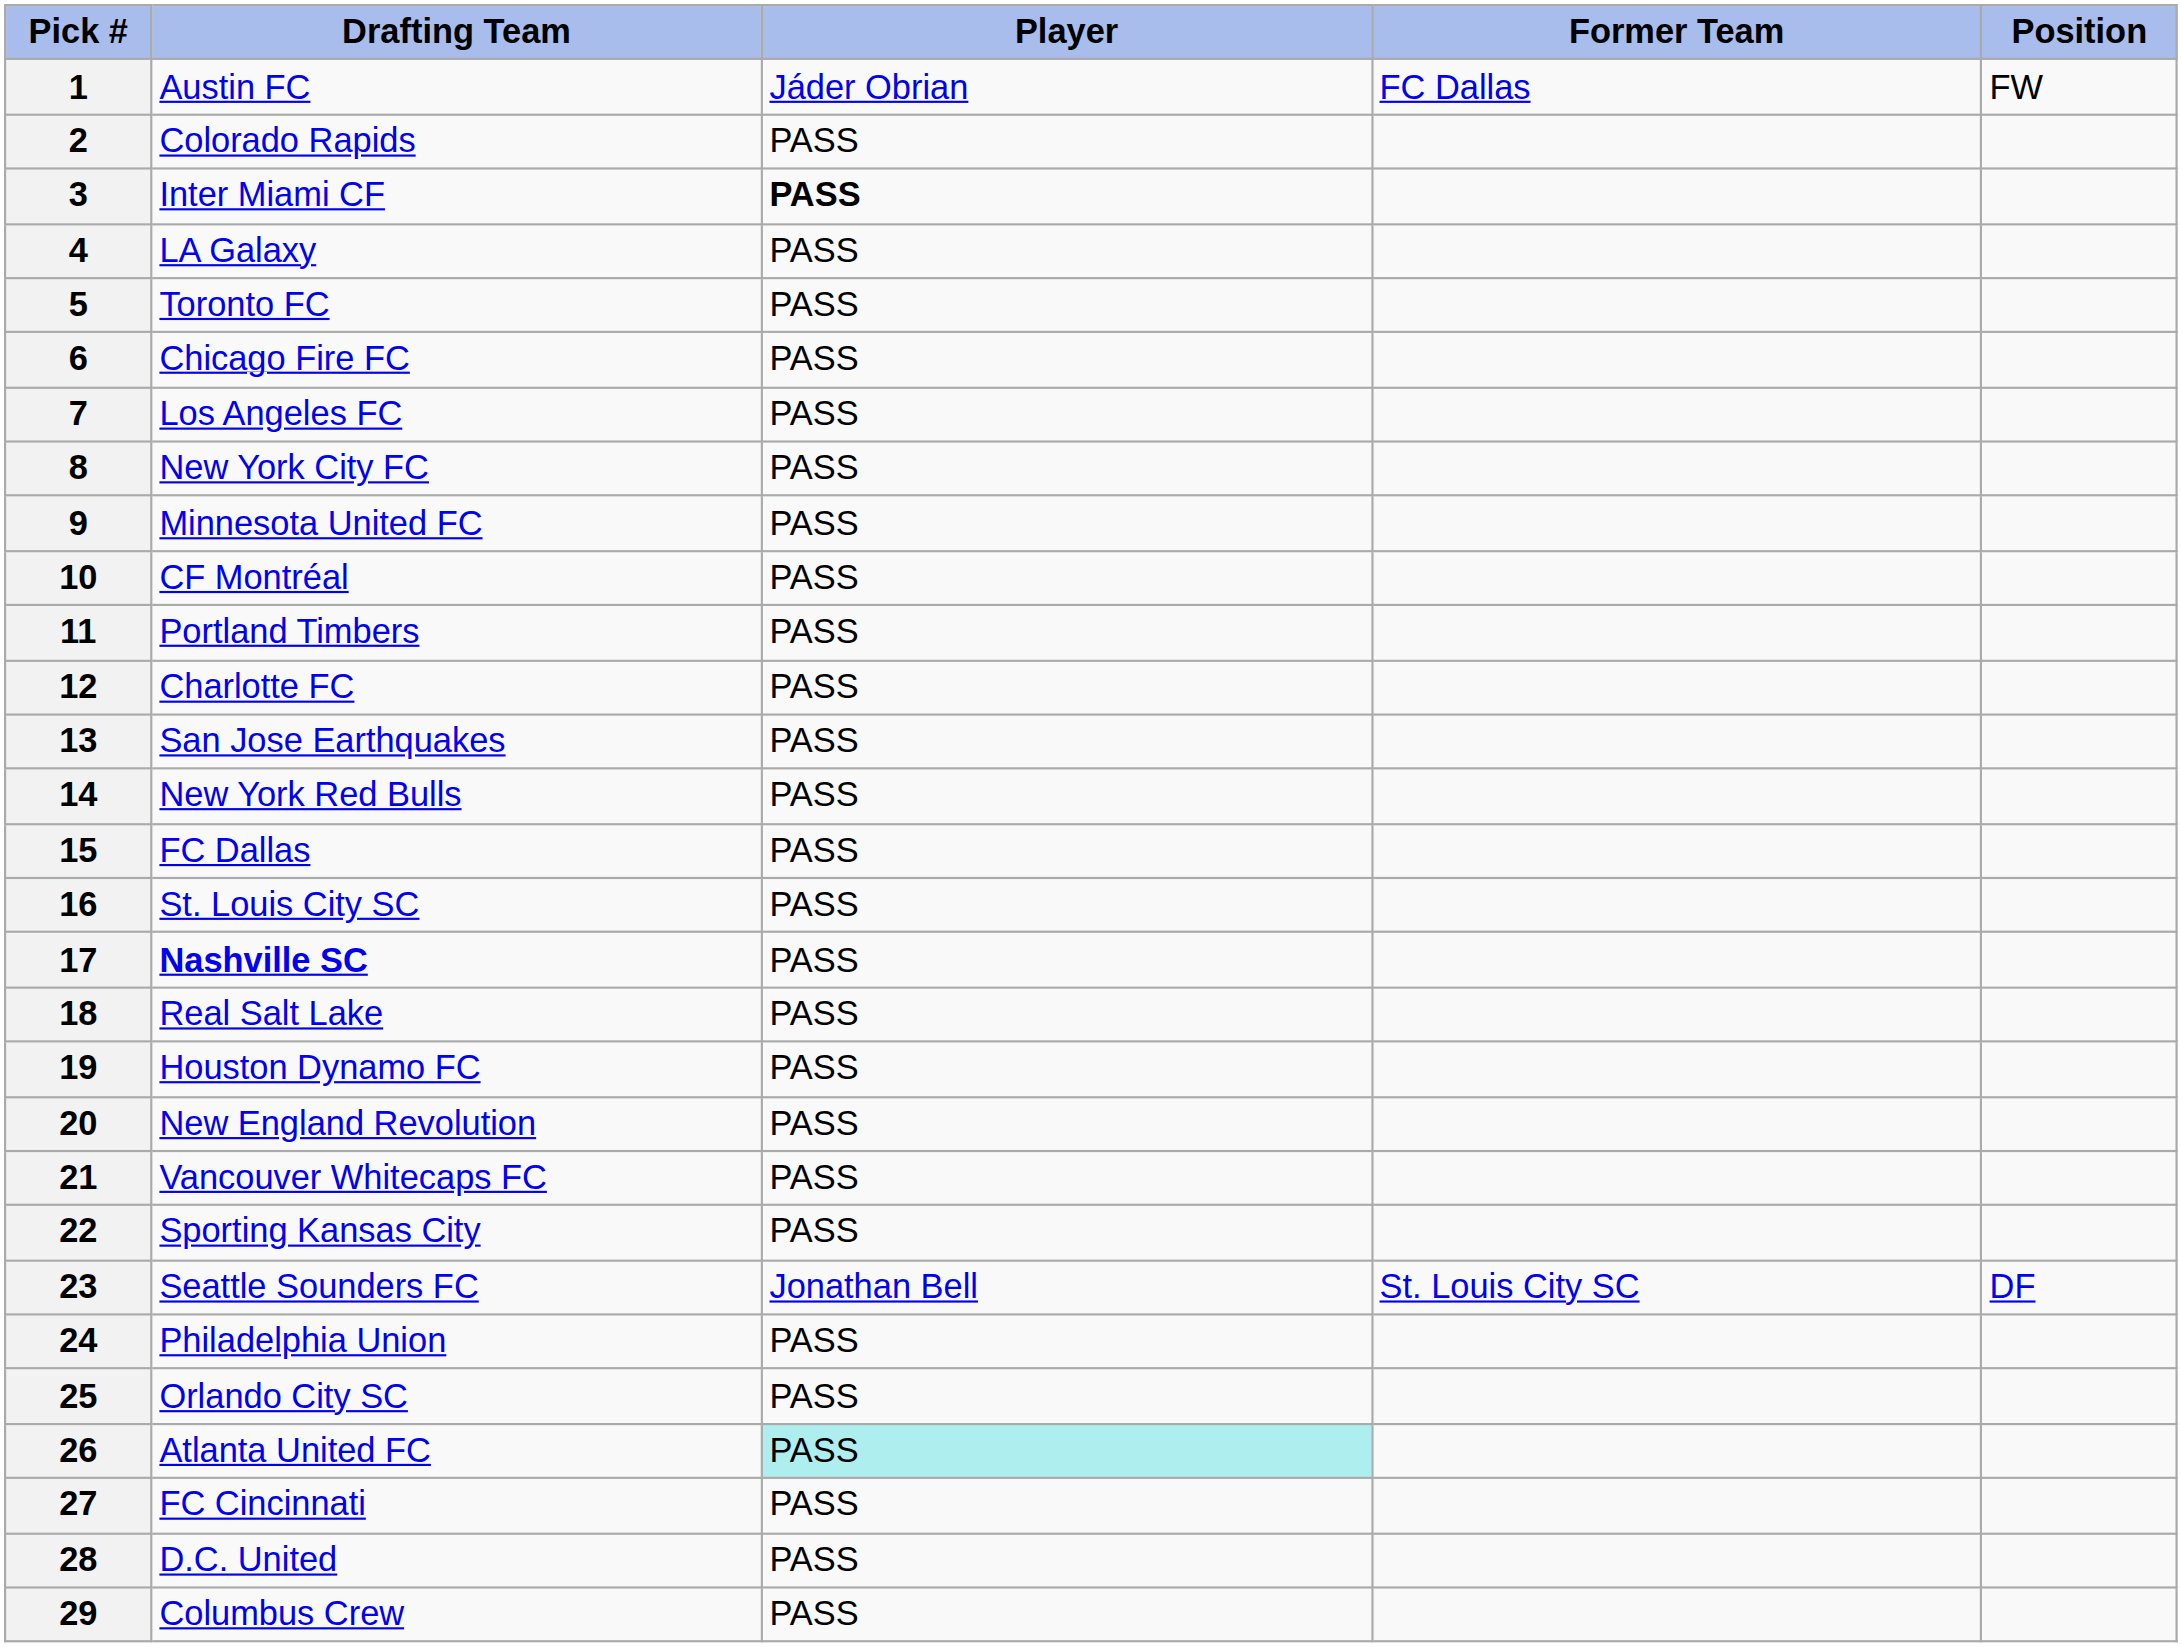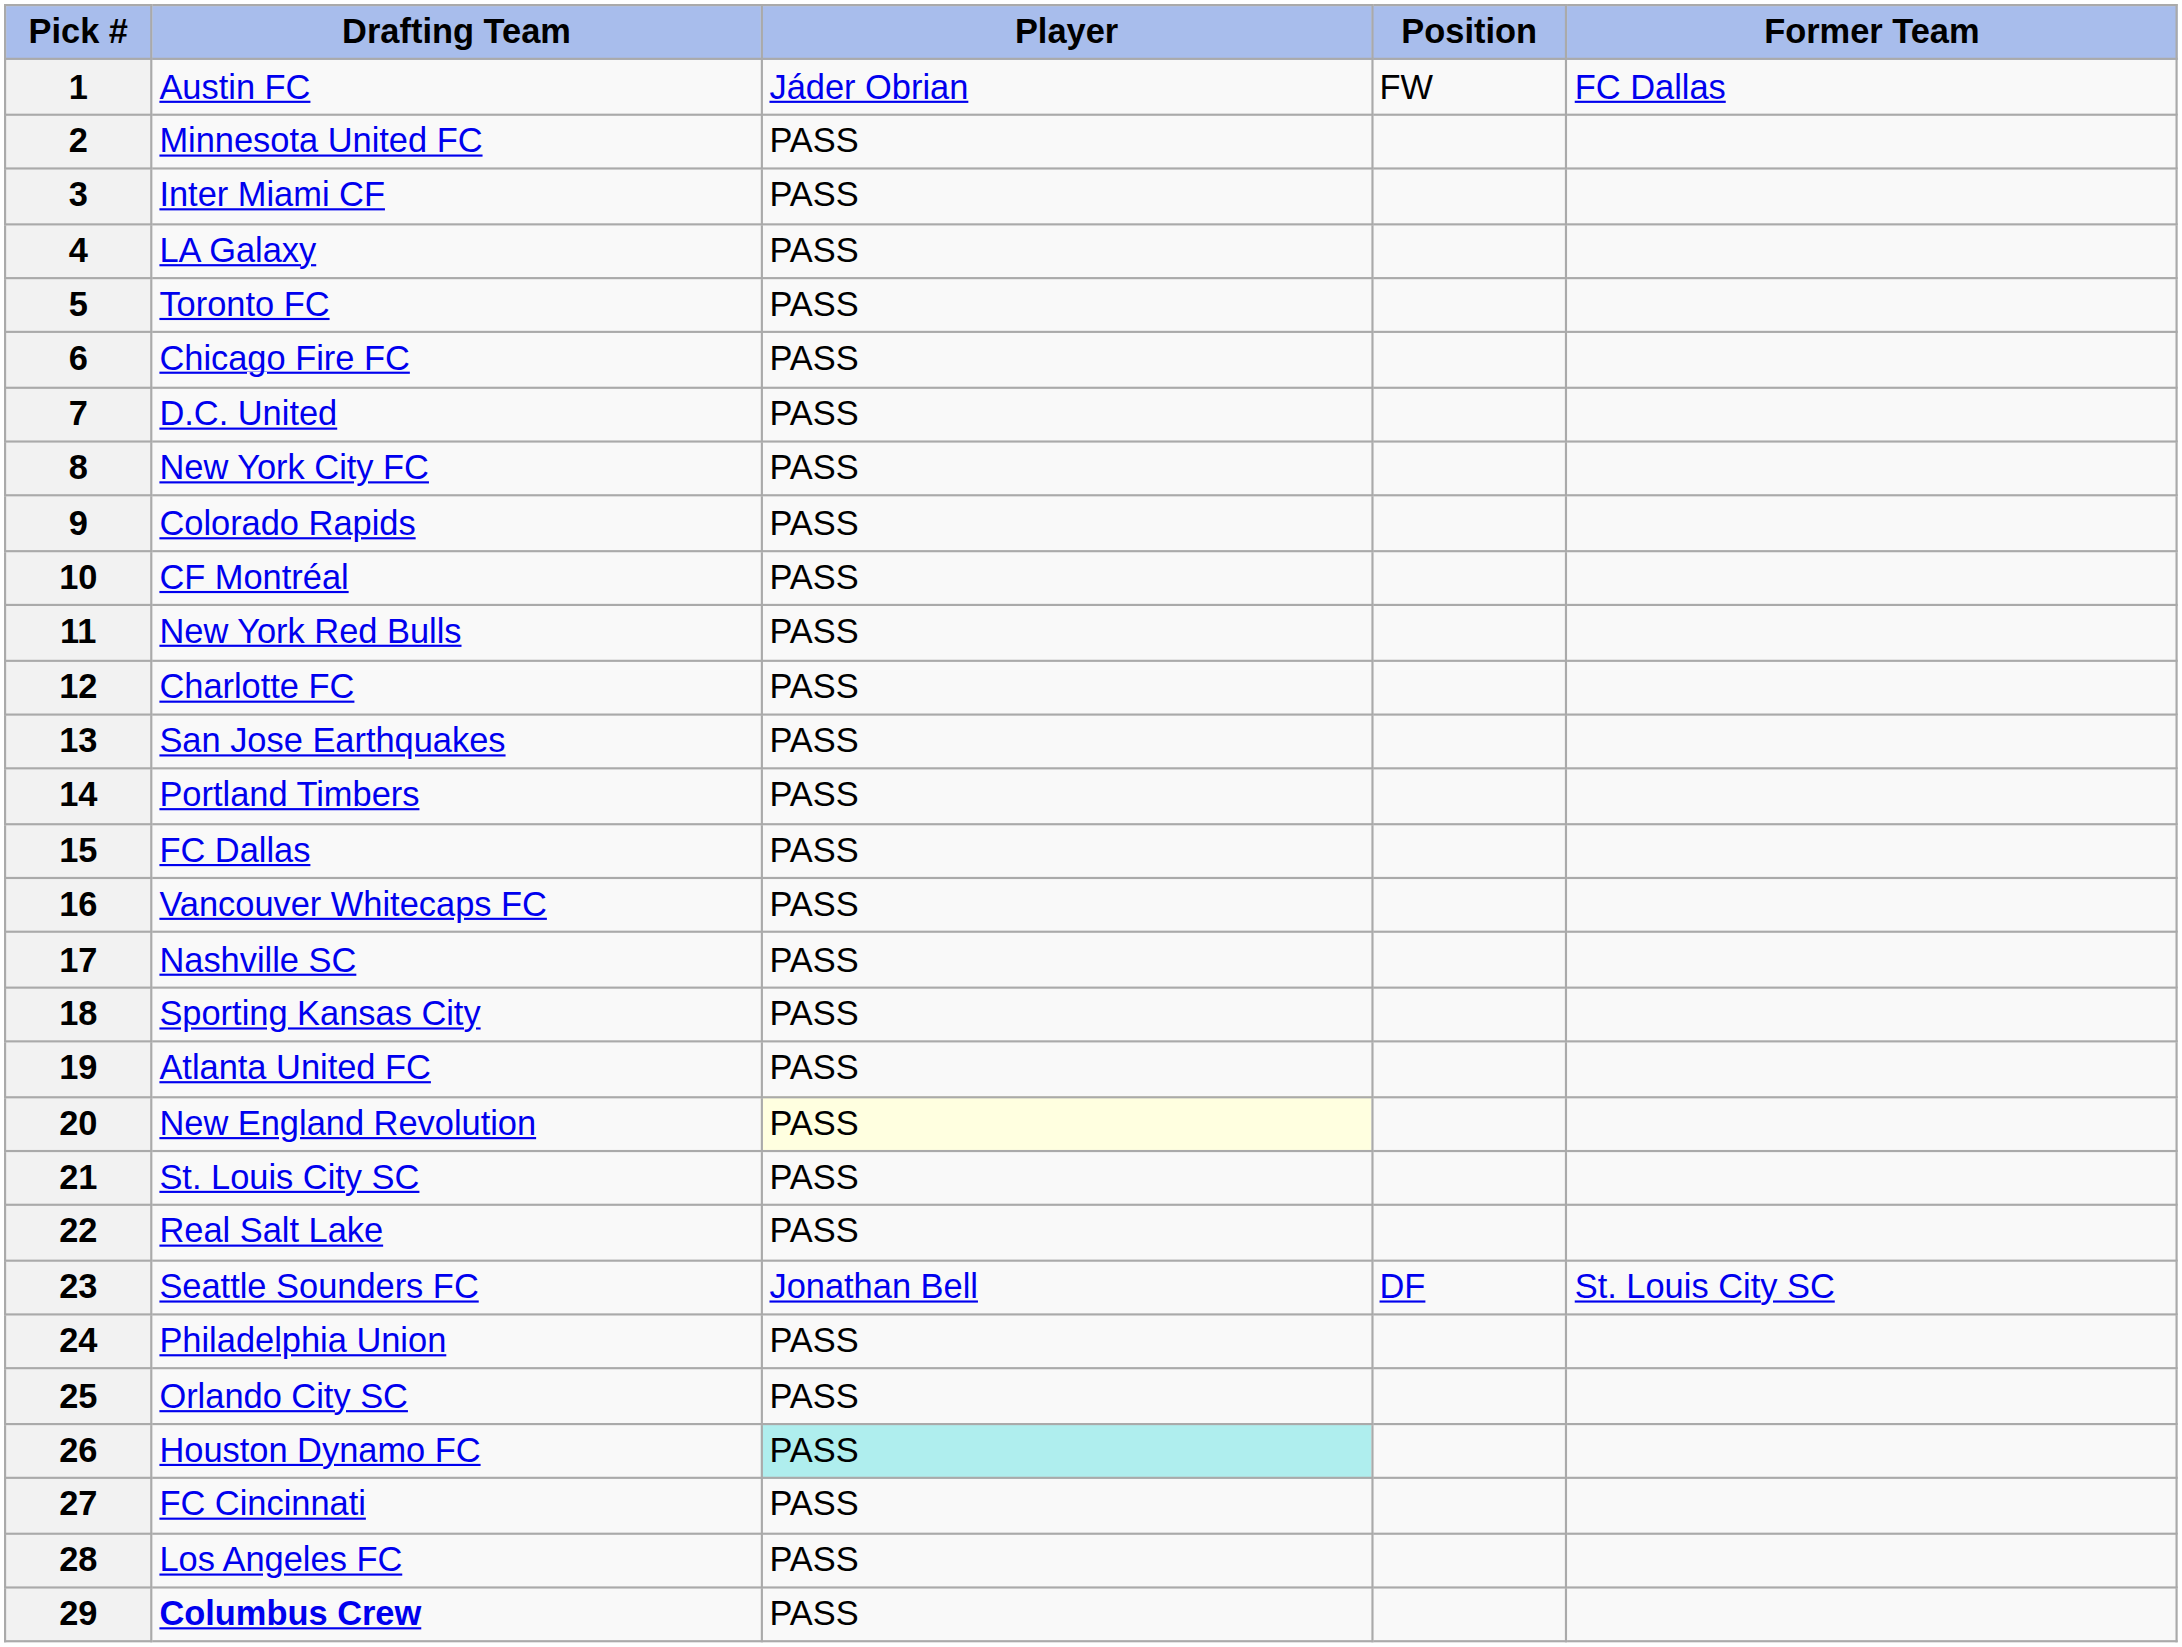columns swapped: Position <-> Former Team
2 | Drafting Team: Colorado Rapids -> Minnesota United FC
3 | Player: bold -> normal
7 | Drafting Team: Los Angeles FC -> D.C. United
9 | Drafting Team: Minnesota United FC -> Colorado Rapids
11 | Drafting Team: Portland Timbers -> New York Red Bulls
14 | Drafting Team: New York Red Bulls -> Portland Timbers
16 | Drafting Team: St. Louis City SC -> Vancouver Whitecaps FC
17 | Drafting Team: bold -> normal
18 | Drafting Team: Real Salt Lake -> Sporting Kansas City
19 | Drafting Team: Houston Dynamo FC -> Atlanta United FC
20 | Player: no background -> lightyellow background
21 | Drafting Team: Vancouver Whitecaps FC -> St. Louis City SC
22 | Drafting Team: Sporting Kansas City -> Real Salt Lake
26 | Drafting Team: Atlanta United FC -> Houston Dynamo FC
28 | Drafting Team: D.C. United -> Los Angeles FC
29 | Drafting Team: normal -> bold
